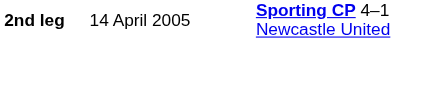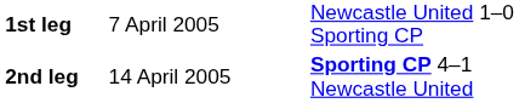+ row: 1st leg | 7 April 2005 | Newcastle United 1–0 Sporting CP
